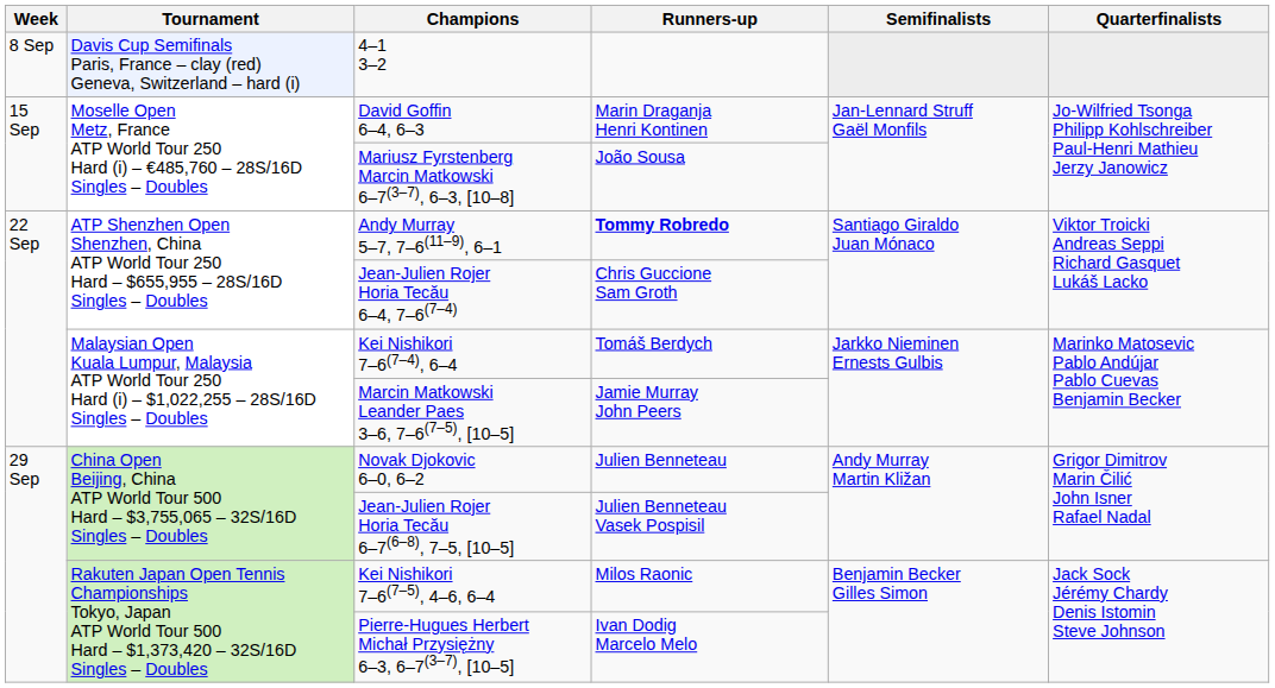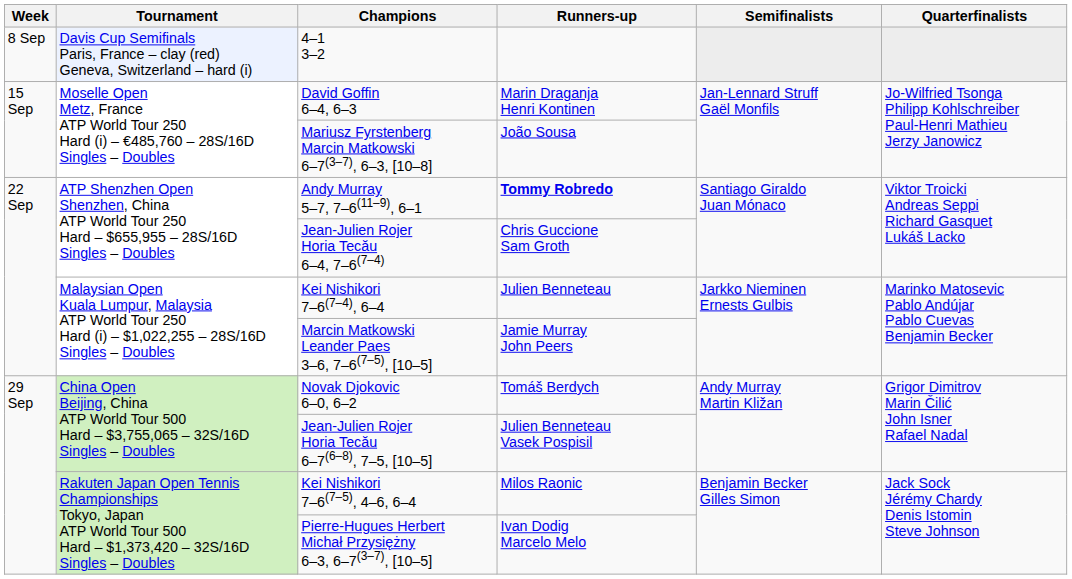Kei Nishikori 7–6(7–4), 6–4 | Runners-up: Tomáš Berdych -> Julien Benneteau
Novak Djokovic 6–0, 6–2 | Runners-up: Julien Benneteau -> Tomáš Berdych
